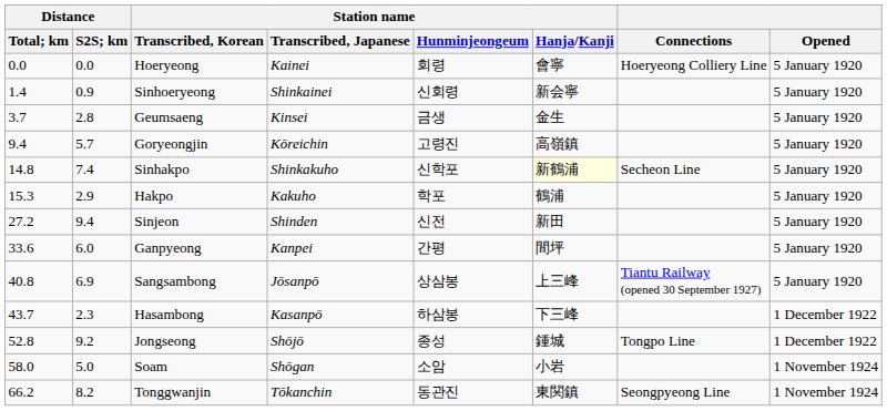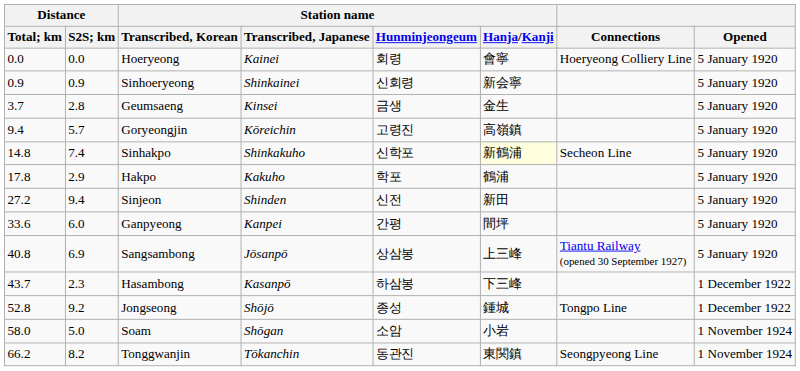Sinhoeryeong | Distance / Total; km: 1.4 -> 0.9
Hakpo | Distance / Total; km: 15.3 -> 17.8
